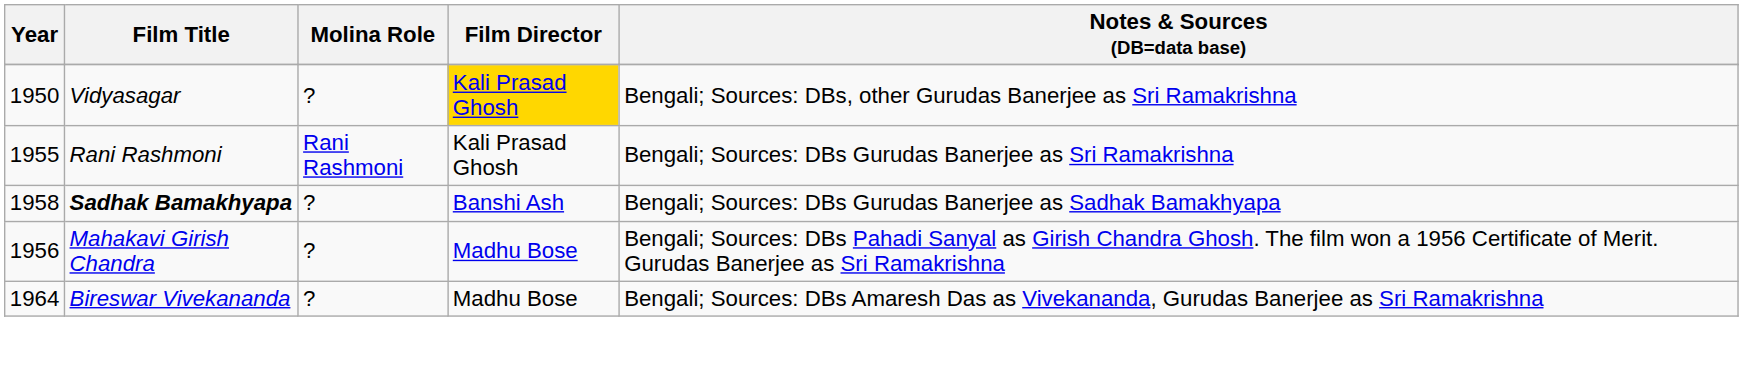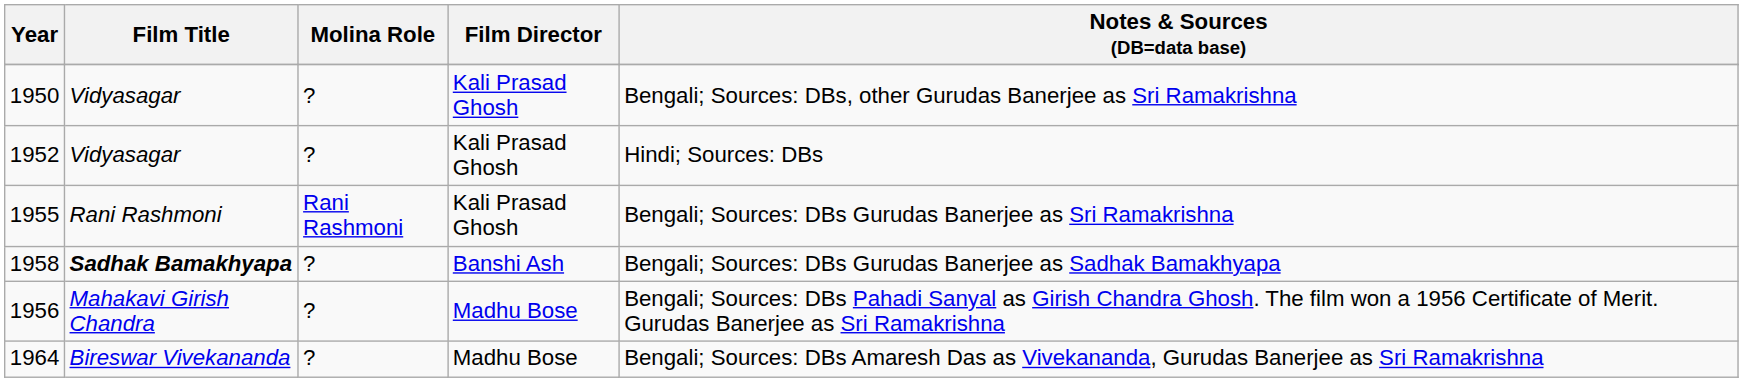1950 | Film Director: gold background -> no background
+ row: 1952 | Vidyasagar | ? | Kali Prasad Ghosh | Hindi; Sources: DBs
